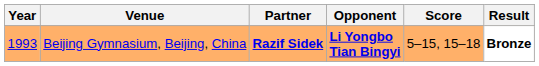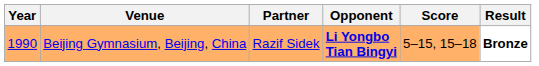Beijing Gymnasium, Beijing, China | Year: 1993 -> 1990
Beijing Gymnasium, Beijing, China | Partner: bold -> normal
